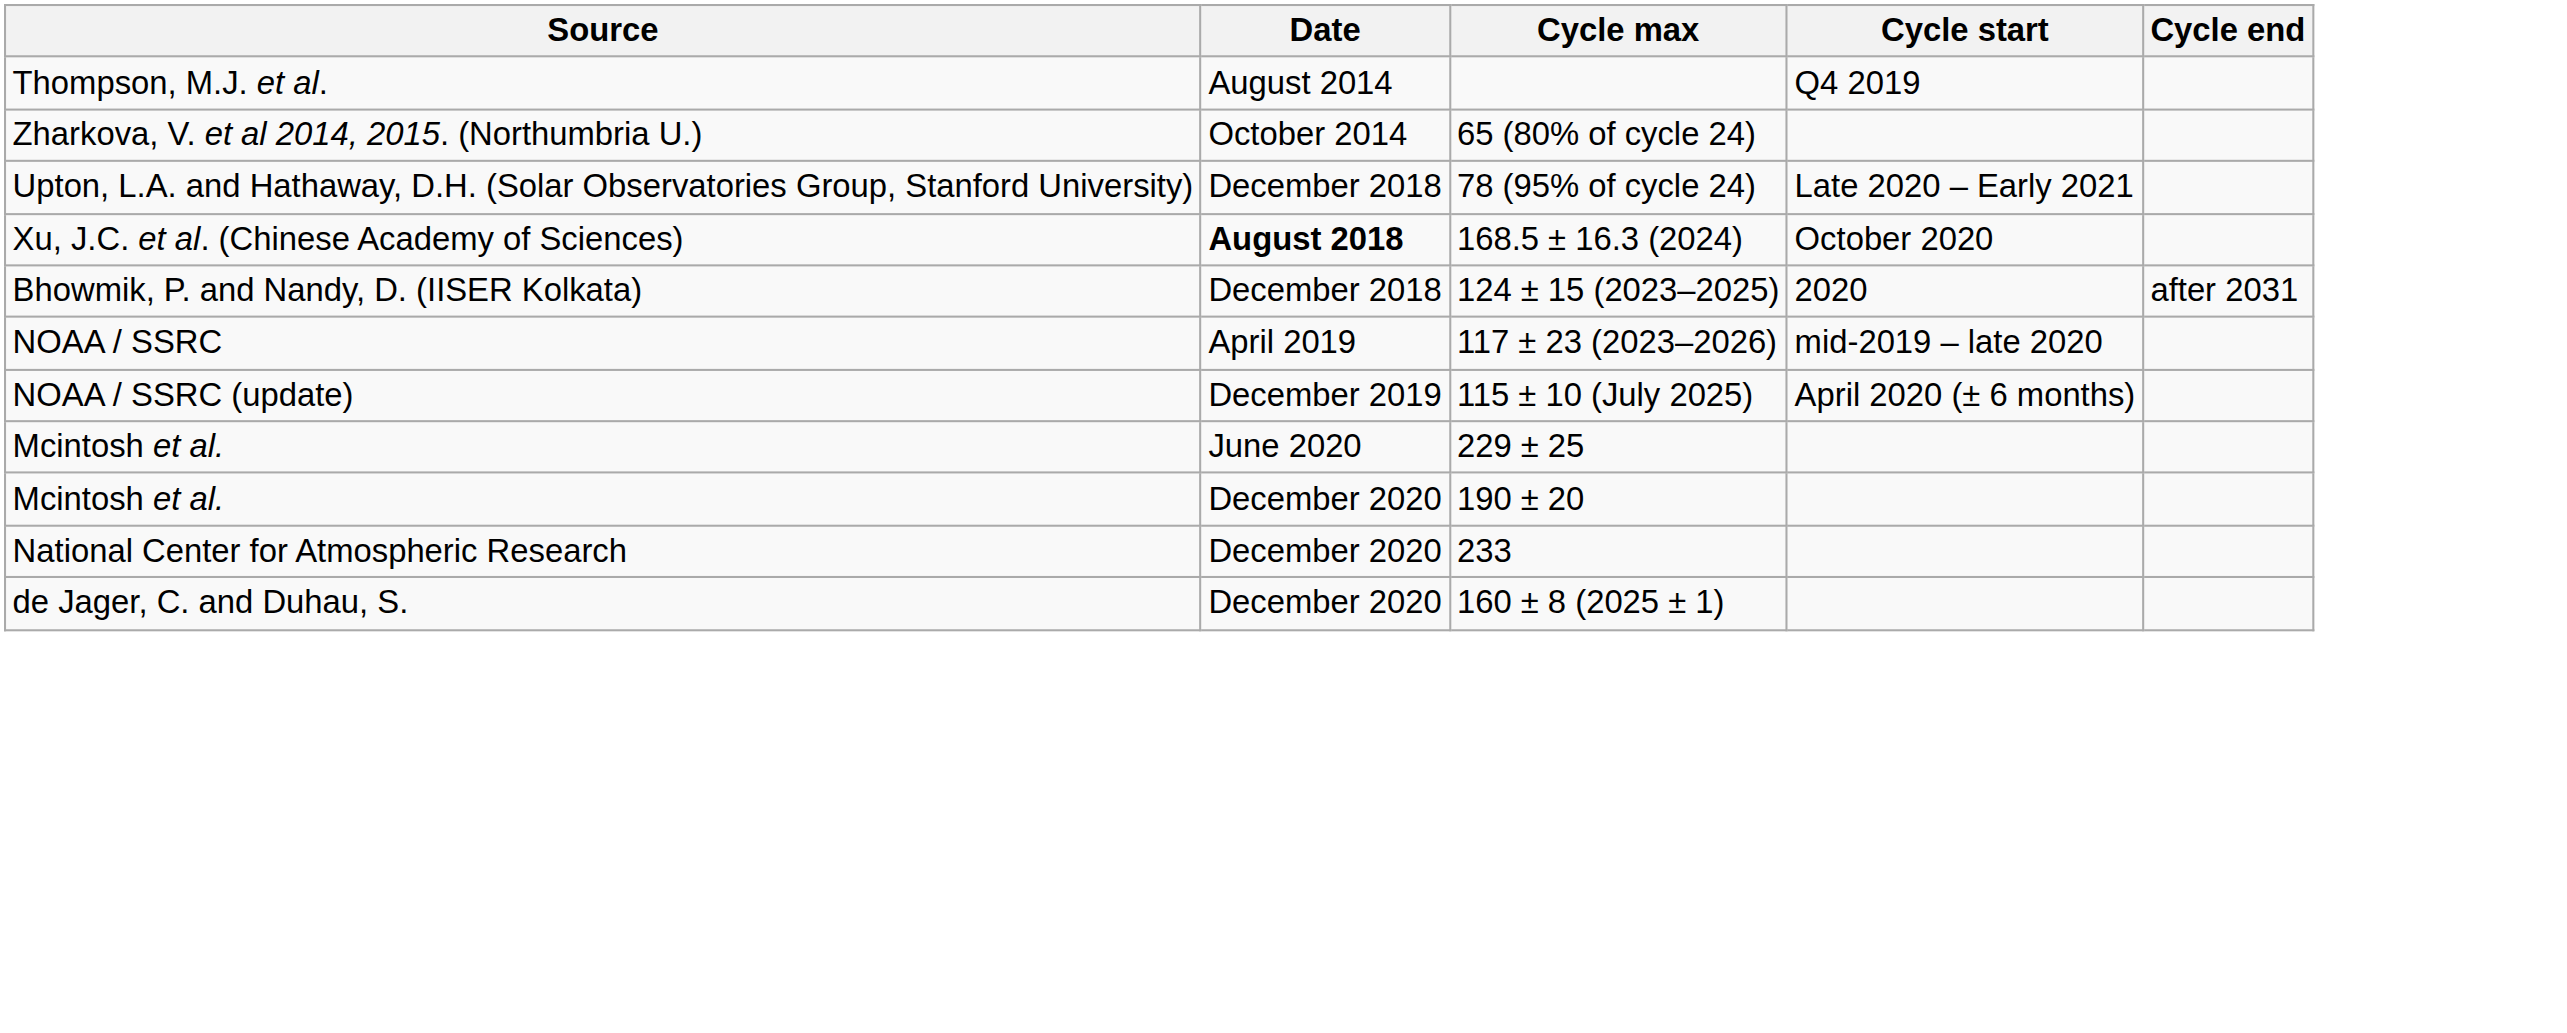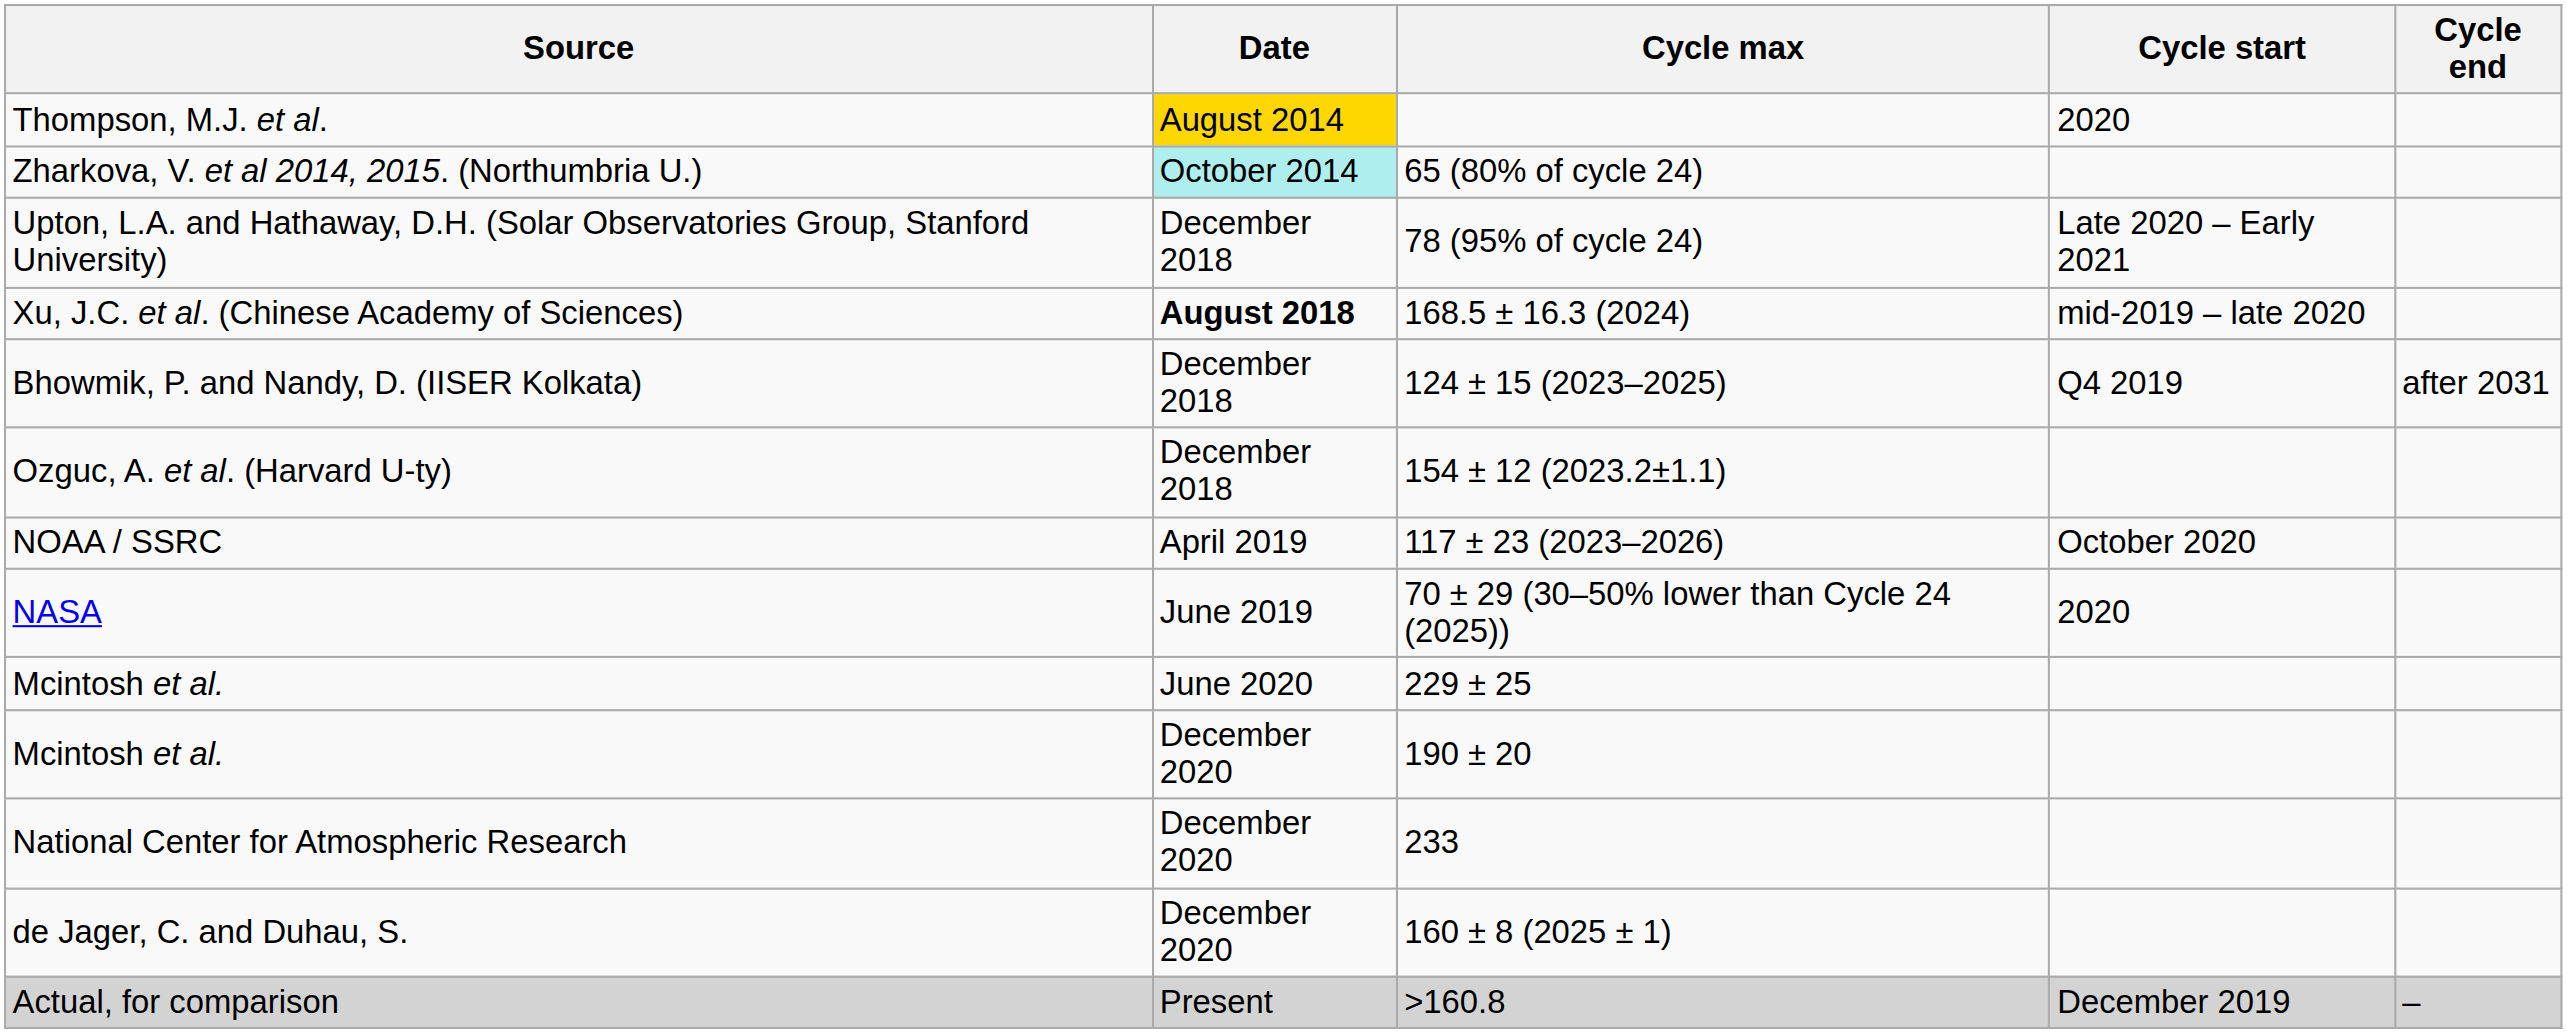Thompson, M.J. et al. | Date: no background -> gold background
Thompson, M.J. et al. | Cycle start: Q4 2019 -> 2020
Zharkova, V. et al 2014, 2015. (Northumbria U.) | Date: no background -> paleturquoise background
Xu, J.C. et al. (Chinese Academy of Sciences) | Cycle start: October 2020 -> mid-2019 – late 2020
Bhowmik, P. and Nandy, D. (IISER Kolkata) | Cycle start: 2020 -> Q4 2019
+ row: Ozguc, A. et al. (Harvard U-ty) | December 2018 | 154 ± 12 (2023.2±1.1)
NOAA / SSRC | Cycle start: mid-2019 – late 2020 -> October 2020
+ row: NASA | June 2019 | 70 ± 29 (30–50% lower than Cycle 24 (2025)) | 2020
- row: NOAA / SSRC (update) | December 2019 | 115 ± 10 (July 2025) | April 2020 (± 6 months)
+ row: Actual, for comparison | Present | >160.8 | December 2019 | –
